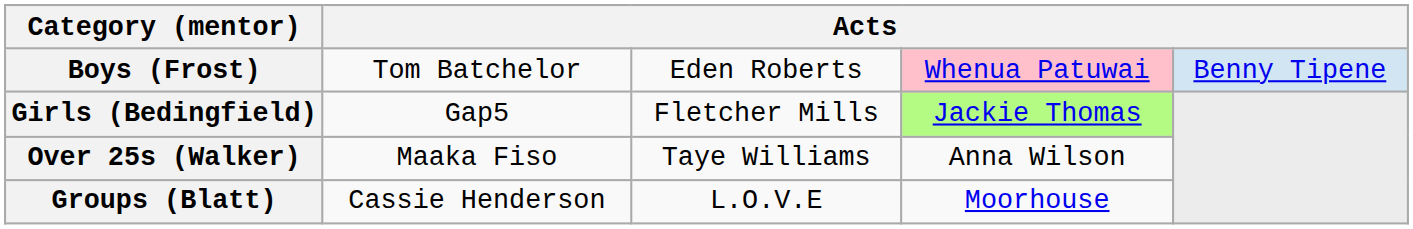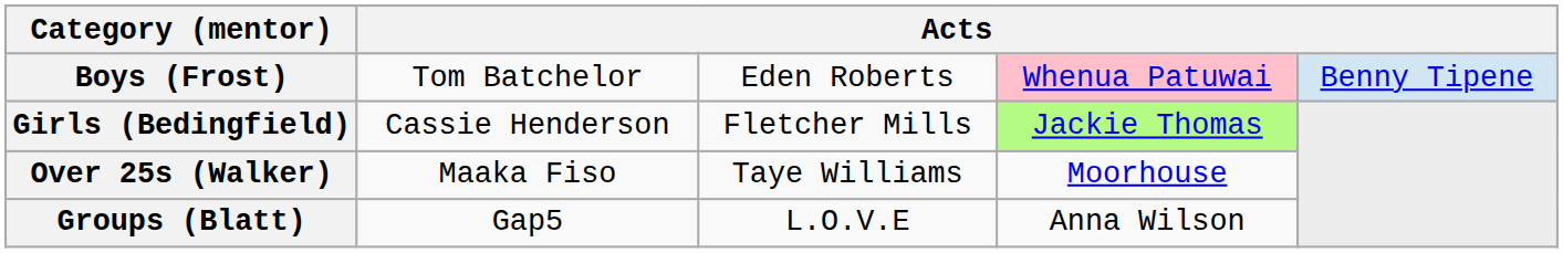Girls (Bedingfield) | column 2: Gap5 -> Cassie Henderson
Over 25s (Walker) | column 4: Anna Wilson -> Moorhouse
Groups (Blatt) | column 2: Cassie Henderson -> Gap5
Groups (Blatt) | column 4: Moorhouse -> Anna Wilson
